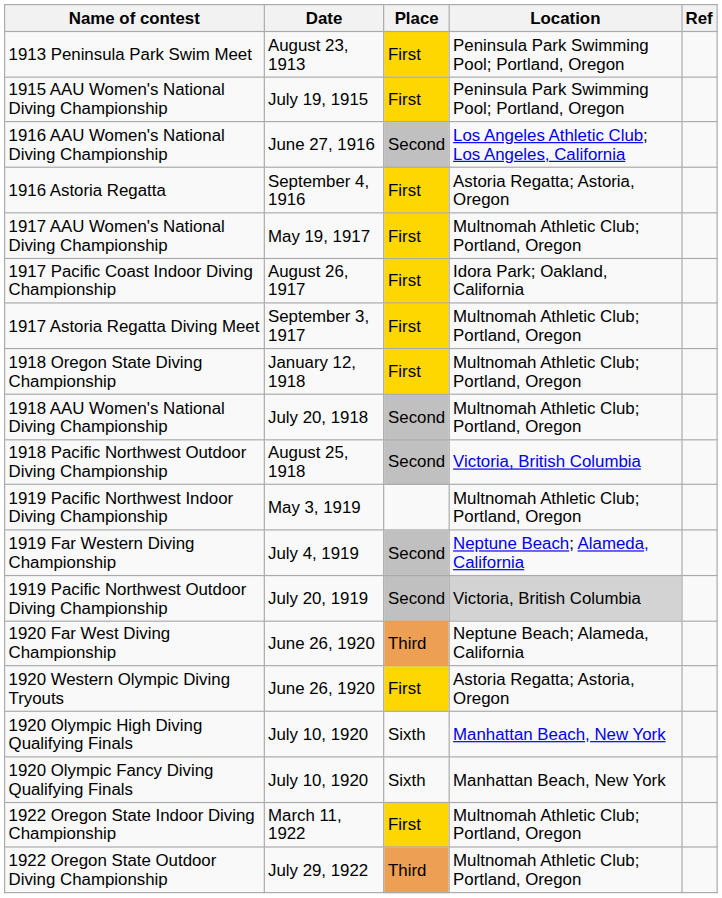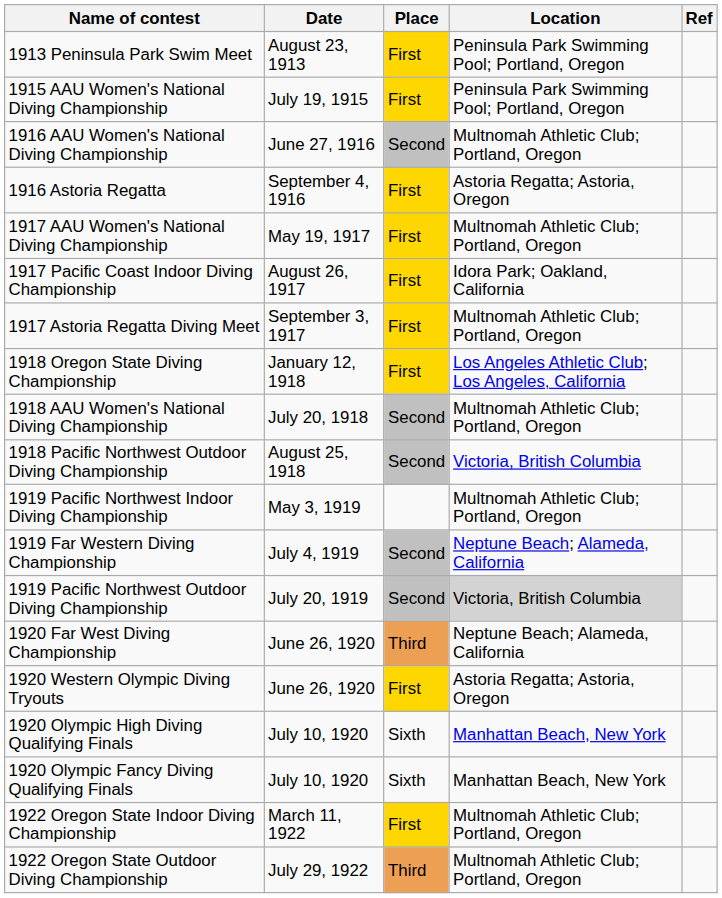1916 AAU Women's National Diving Championship | Location: Los Angeles Athletic Club; Los Angeles, California -> Multnomah Athletic Club; Portland, Oregon
1918 Oregon State Diving Championship | Location: Multnomah Athletic Club; Portland, Oregon -> Los Angeles Athletic Club; Los Angeles, California
